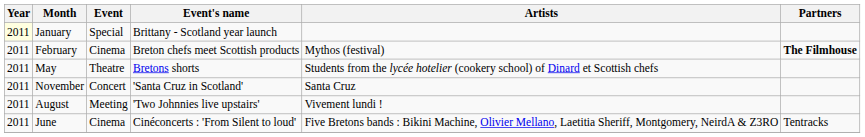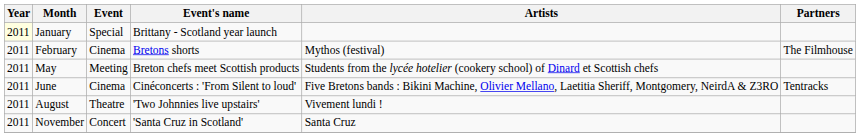February | Event's name: Breton chefs meet Scottish products -> Bretons shorts
February | Partners: bold -> normal
May | Event: Theatre -> Meeting
May | Event's name: Bretons shorts -> Breton chefs meet Scottish products
rows swapped: June <-> November
August | Event: Meeting -> Theatre
